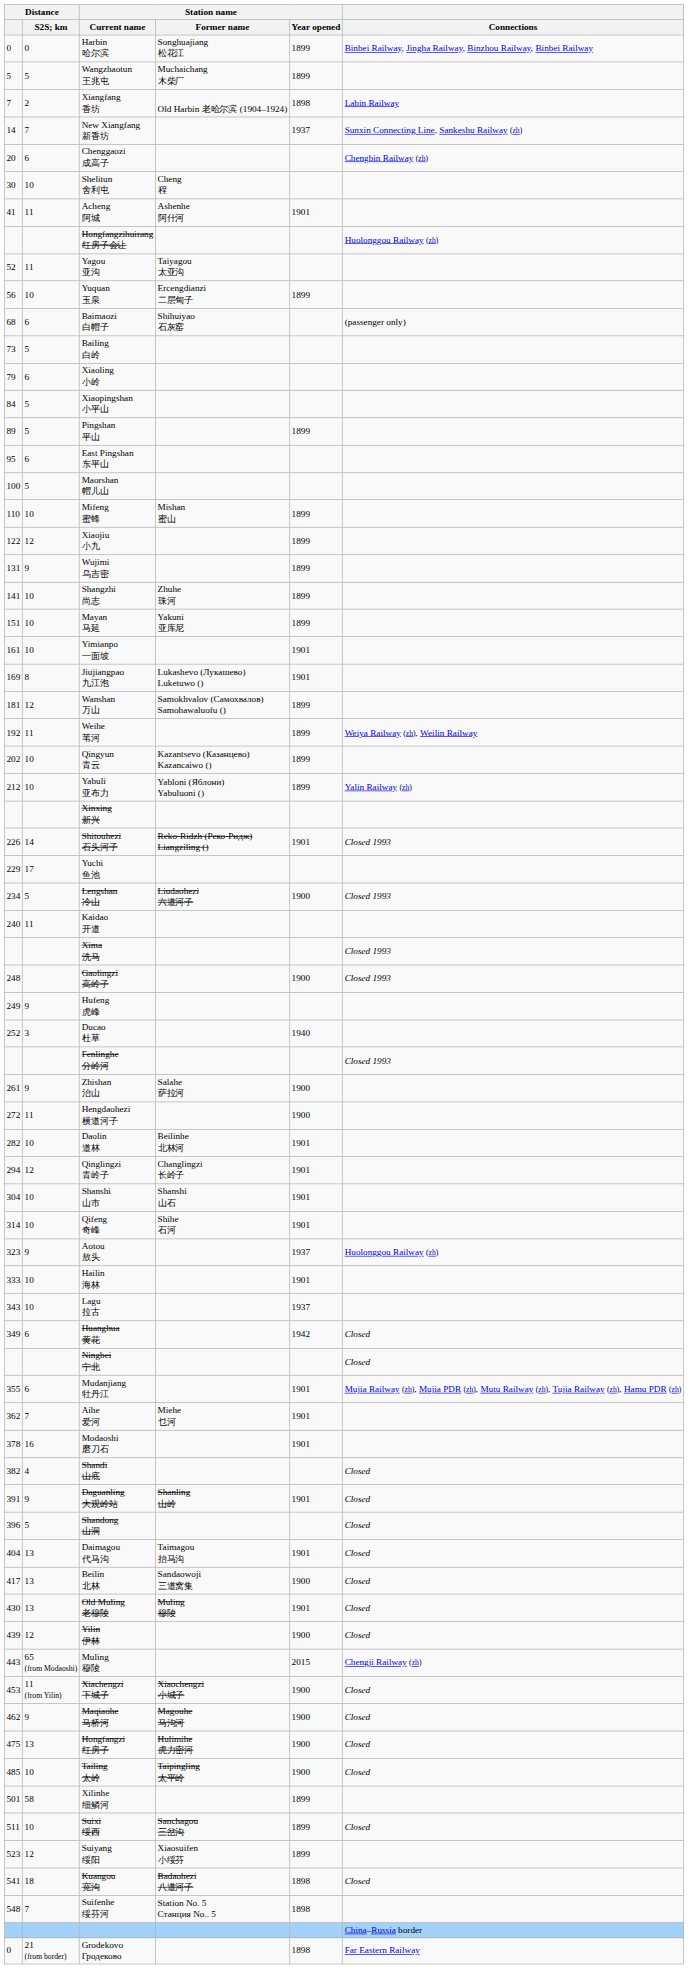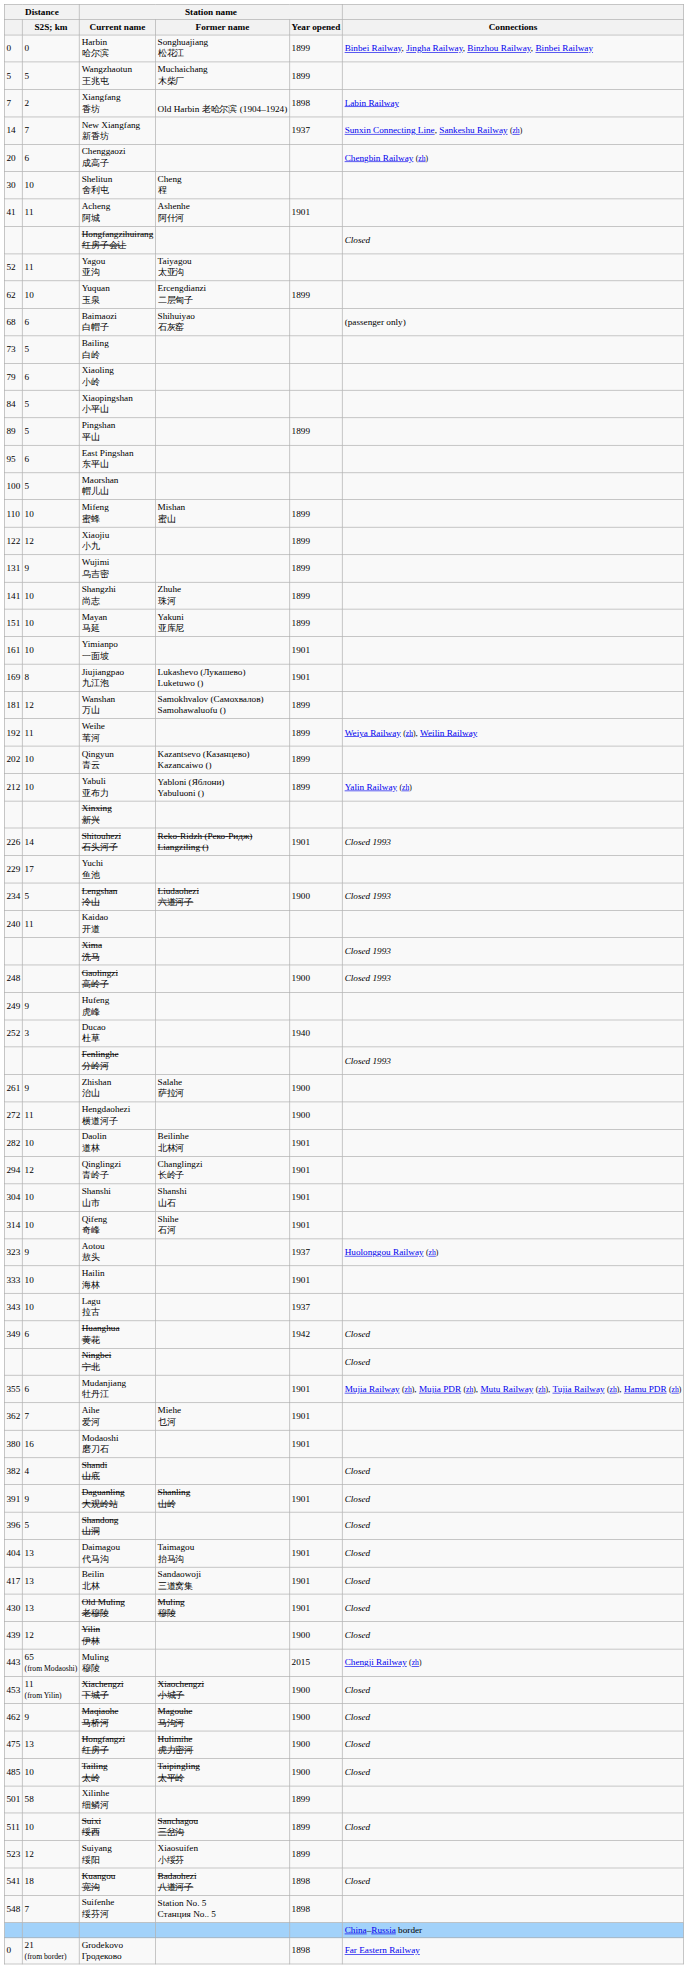Hongfangzihuirang 红房子会让 | Connections: Huolonggou Railway (zh) -> Closed
Yuquan 玉泉 | Distance: 56 -> 62
Modaoshi 磨刀石 | Distance: 378 -> 380
Beilin 北林 | Station name / Year opened: 1900 -> 1901
